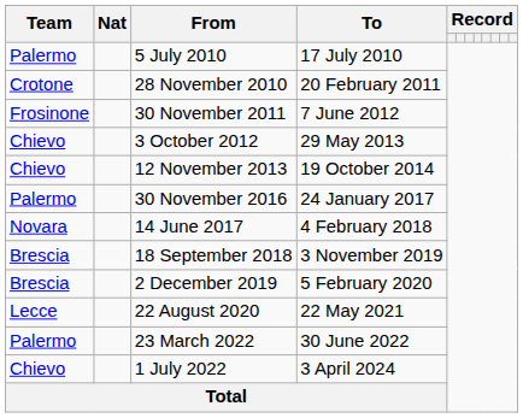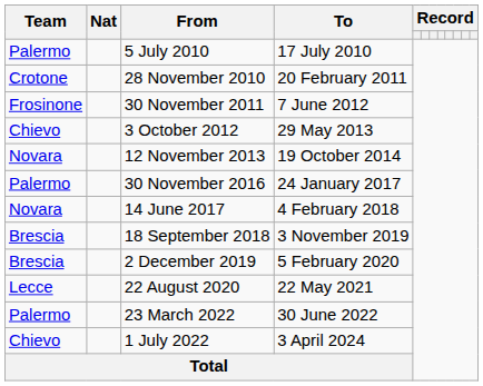12 November 2013 | Team: Chievo -> Novara
